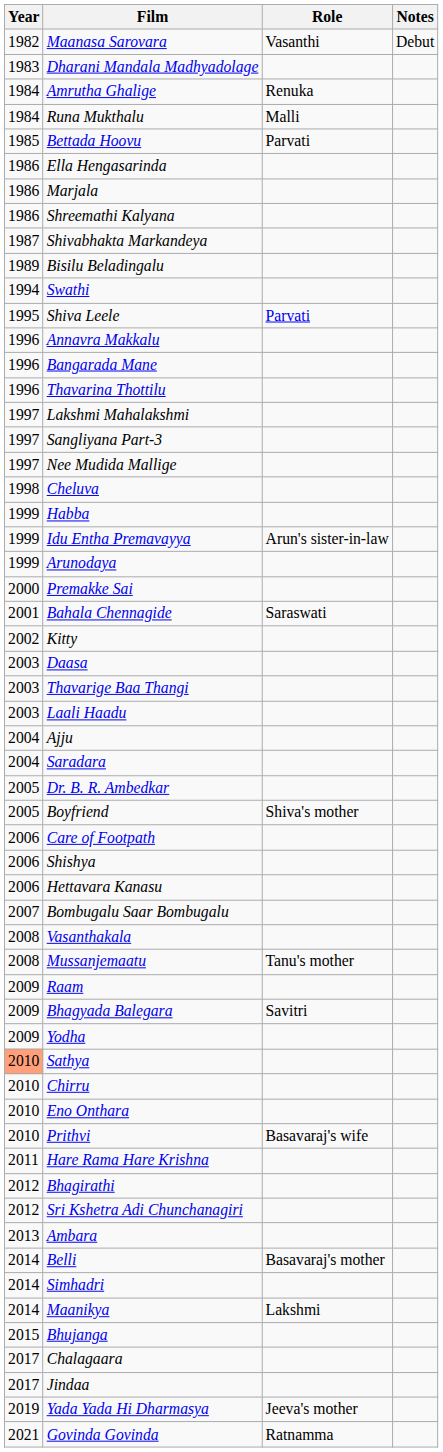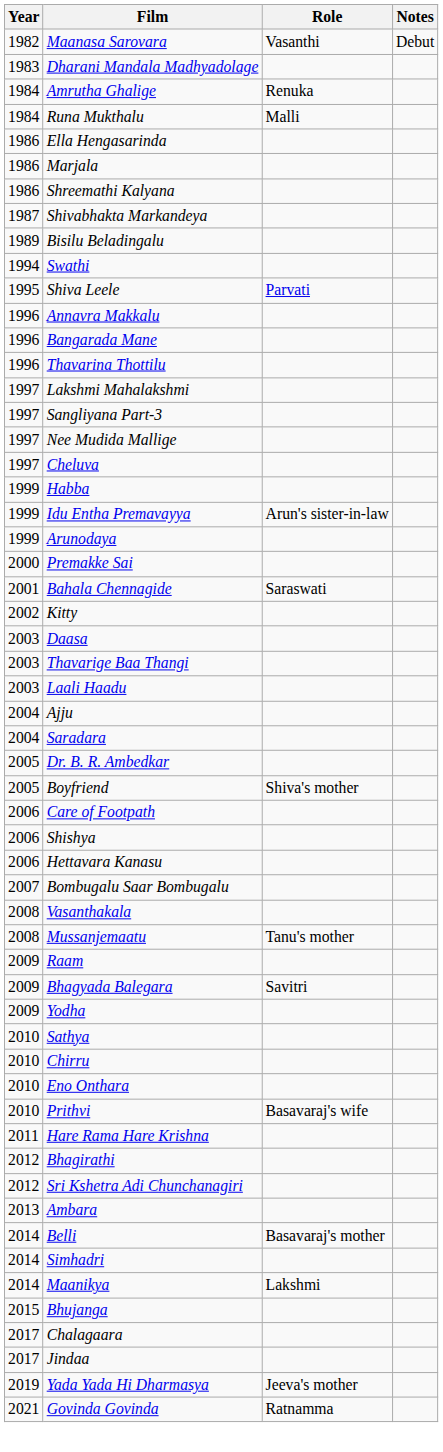- row: 1985 | Bettada Hoovu | Parvati
Cheluva | Year: 1998 -> 1997
Sathya | Year: lightsalmon background -> no background
